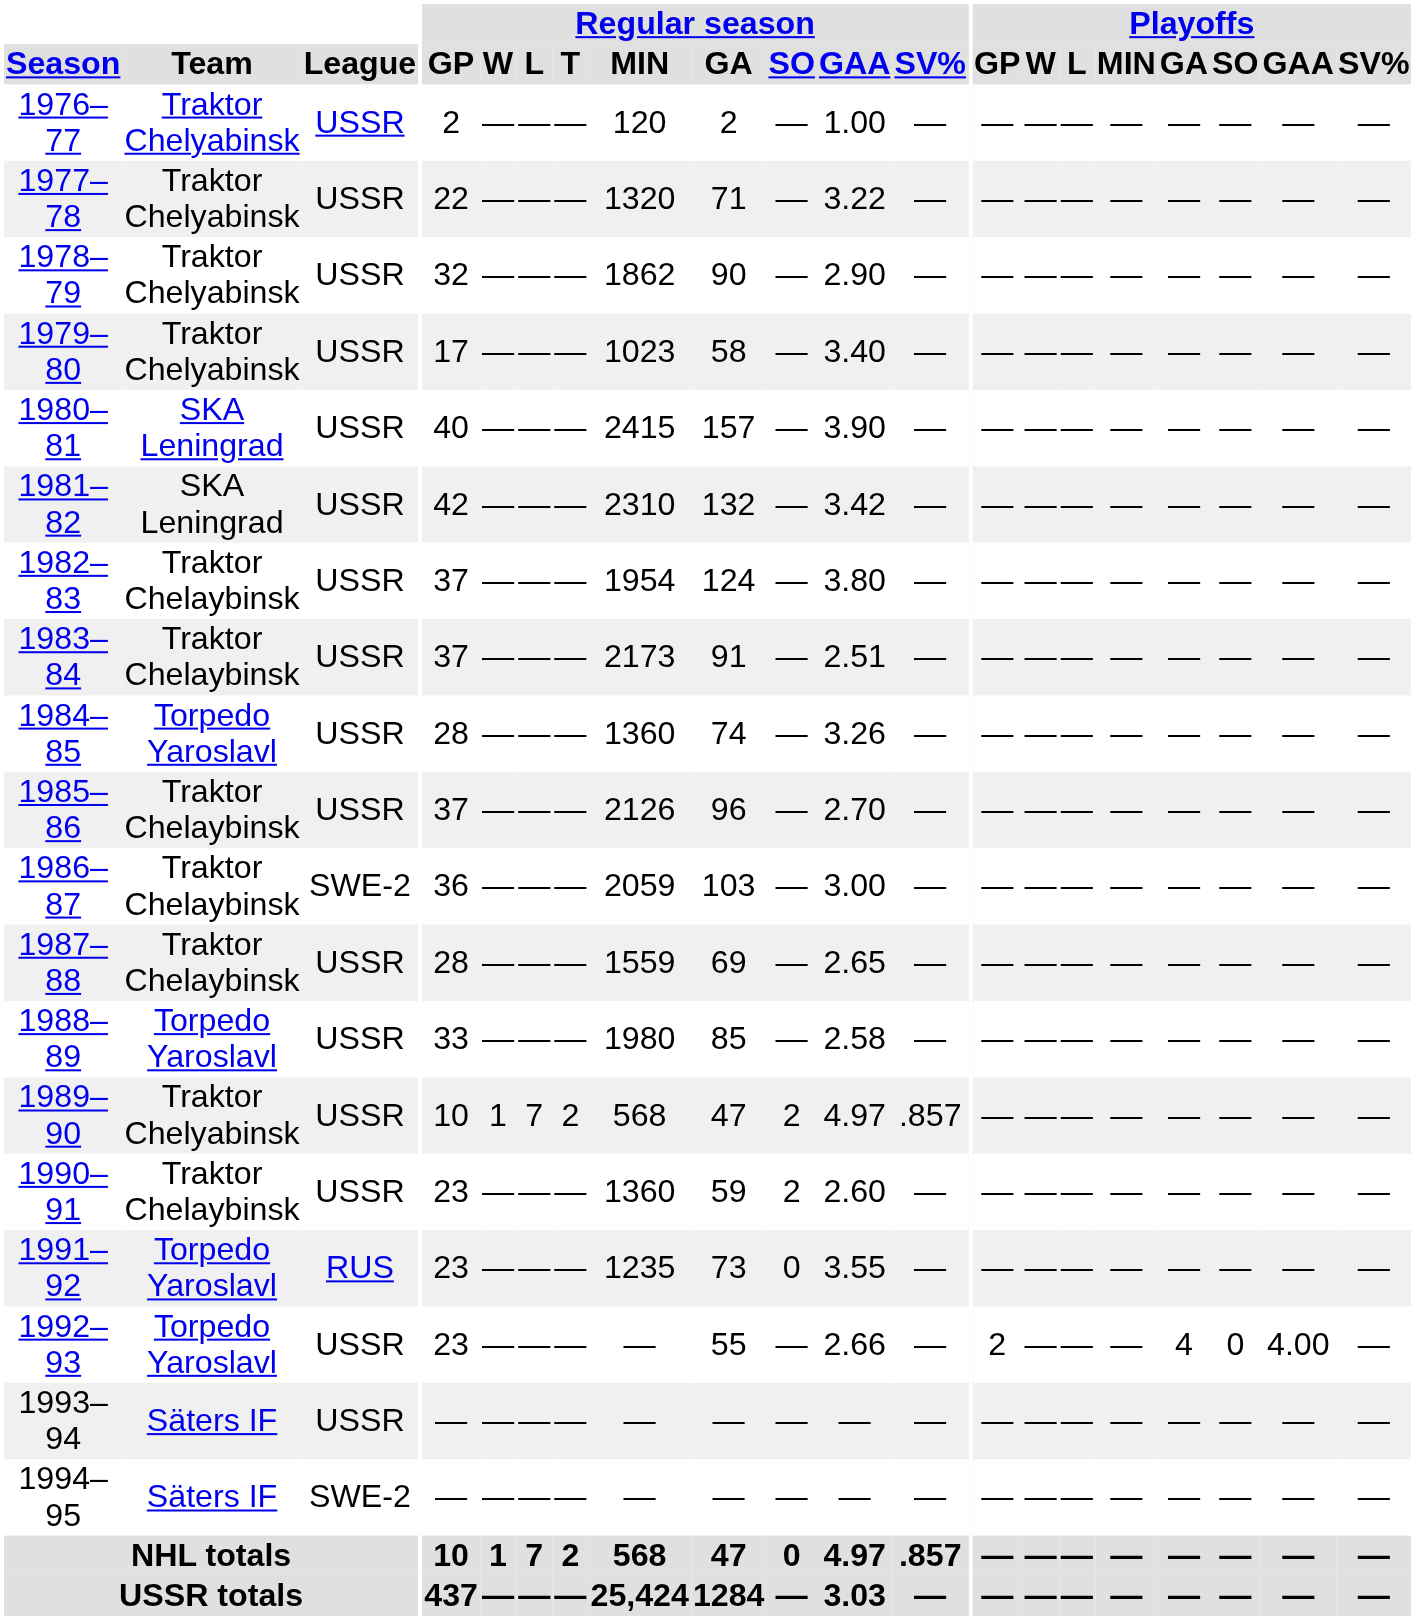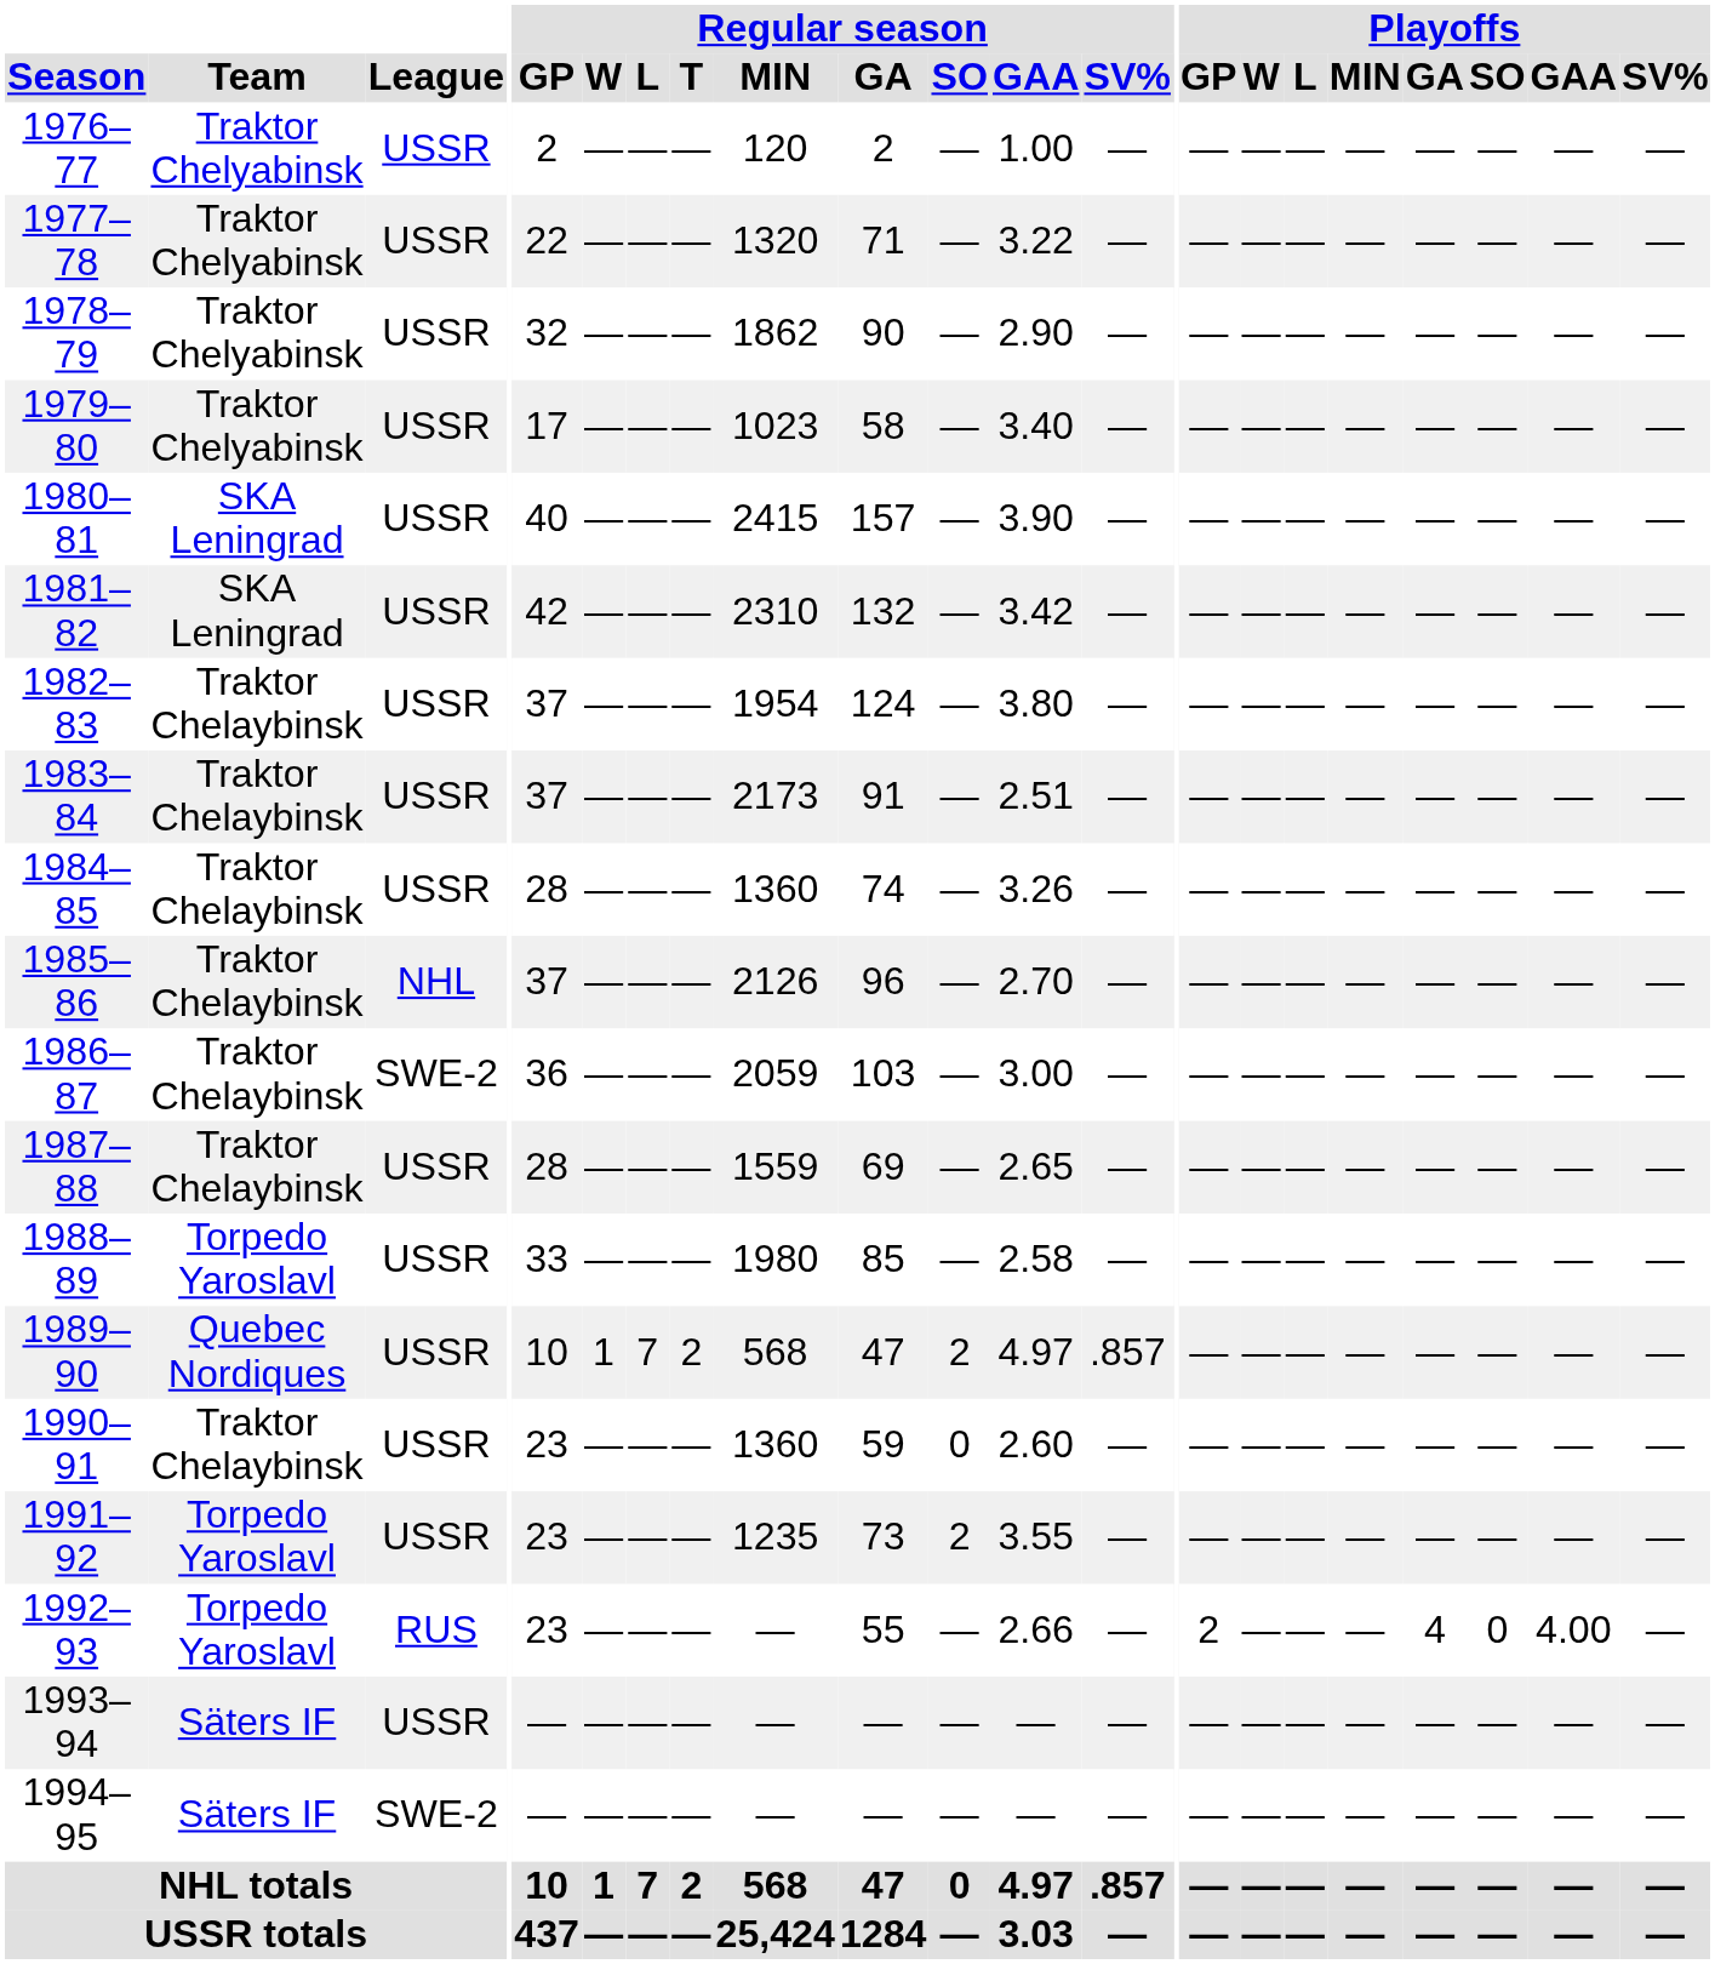1984–85 | Team: Torpedo Yaroslavl -> Traktor Chelaybinsk
1985–86 | League: USSR -> NHL
1989–90 | Team: Traktor Chelyabinsk -> Quebec Nordiques
1990–91 | Regular season / SO: 2 -> 0
1991–92 | League: RUS -> USSR
1991–92 | Regular season / SO: 0 -> 2
1992–93 | League: USSR -> RUS
